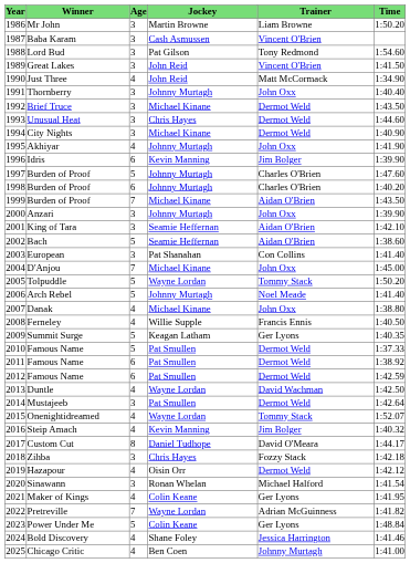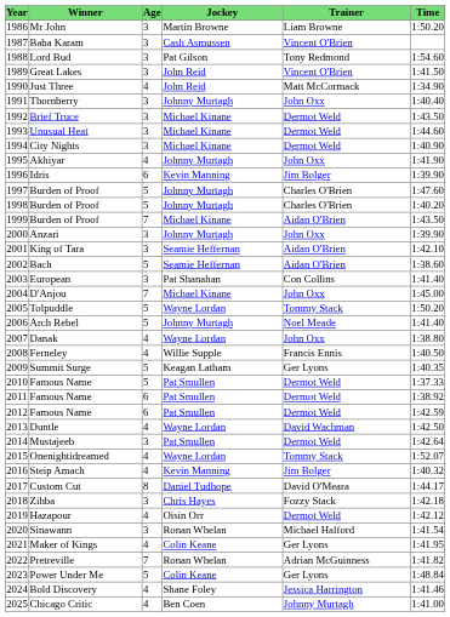Unusual Heat | Jockey: Chris Hayes -> Michael Kinane
1998 / Burden of Proof | Age: 6 -> 5
Danak | Jockey: Michael Kinane -> Wayne Lordan
Pretreville | Jockey: Wayne Lordan -> Ronan Whelan
